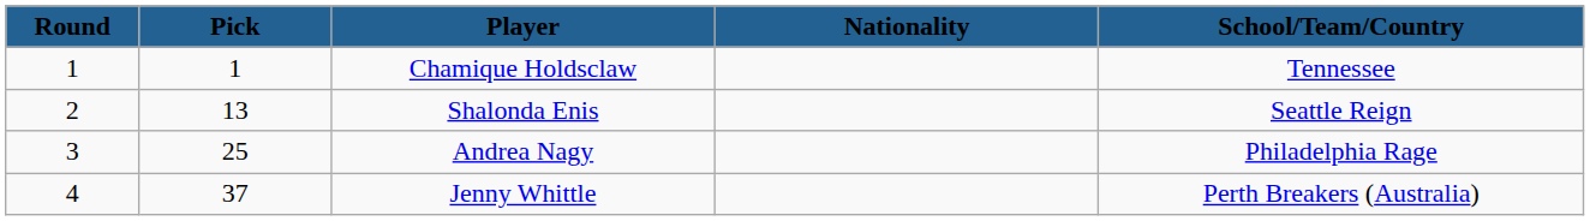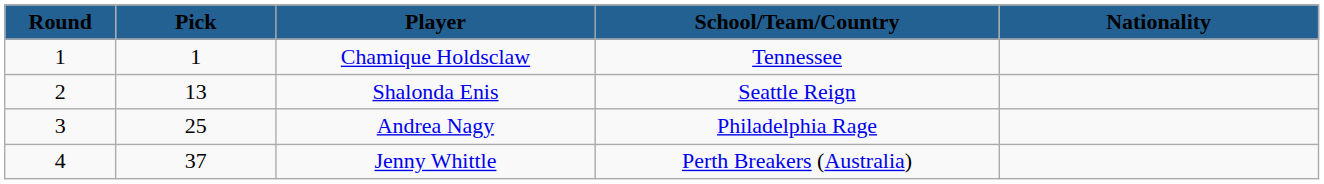columns swapped: Nationality <-> School/Team/Country
